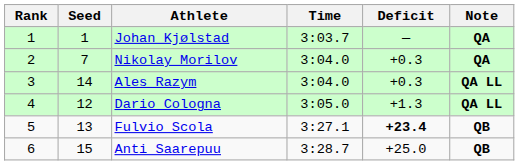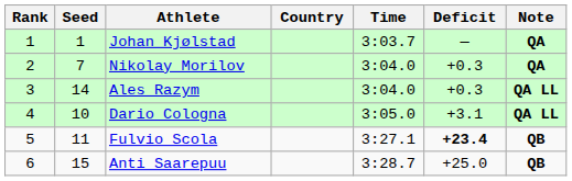+ column: Country
Dario Cologna | Seed: 12 -> 10
Dario Cologna | Deficit: +1.3 -> +3.1
Fulvio Scola | Seed: 13 -> 11
